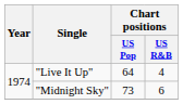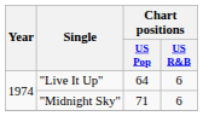"Live It Up" | Chart positions / US R&B: 4 -> 6
"Midnight Sky" | Chart positions / US Pop: 73 -> 71
